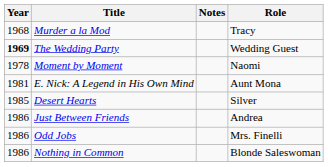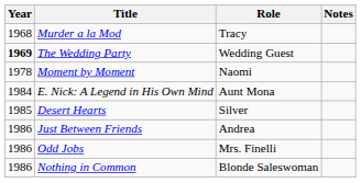columns swapped: Role <-> Notes
E. Nick: A Legend in His Own Mind | Year: 1981 -> 1984
